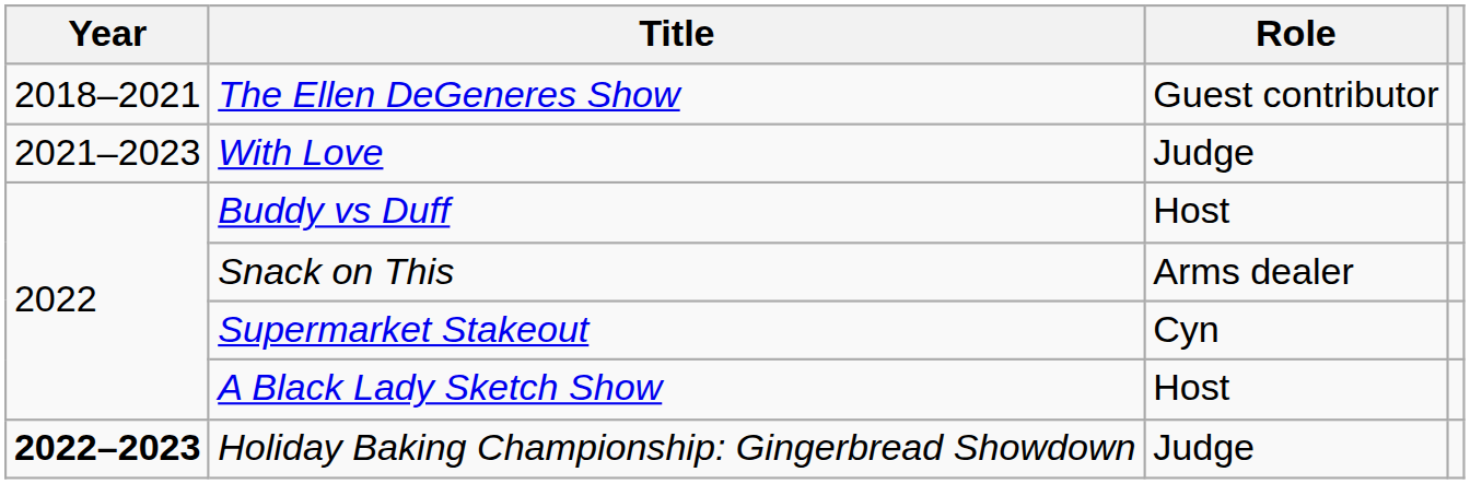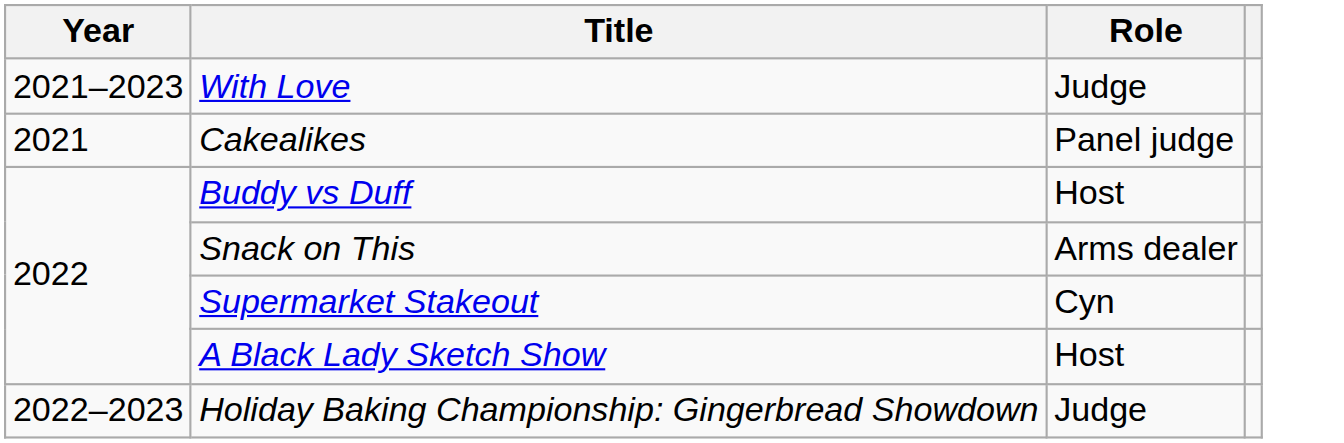- row: 2018–2021 | The Ellen DeGeneres Show | Guest contributor
+ row: 2021 | Cakealikes | Panel judge
Holiday Baking Championship: Gingerbread Showdown | Year: bold -> normal
